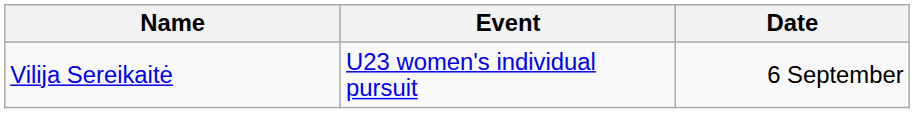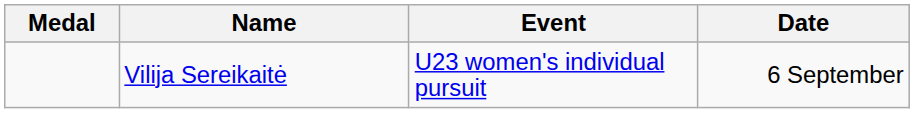+ column: Medal
